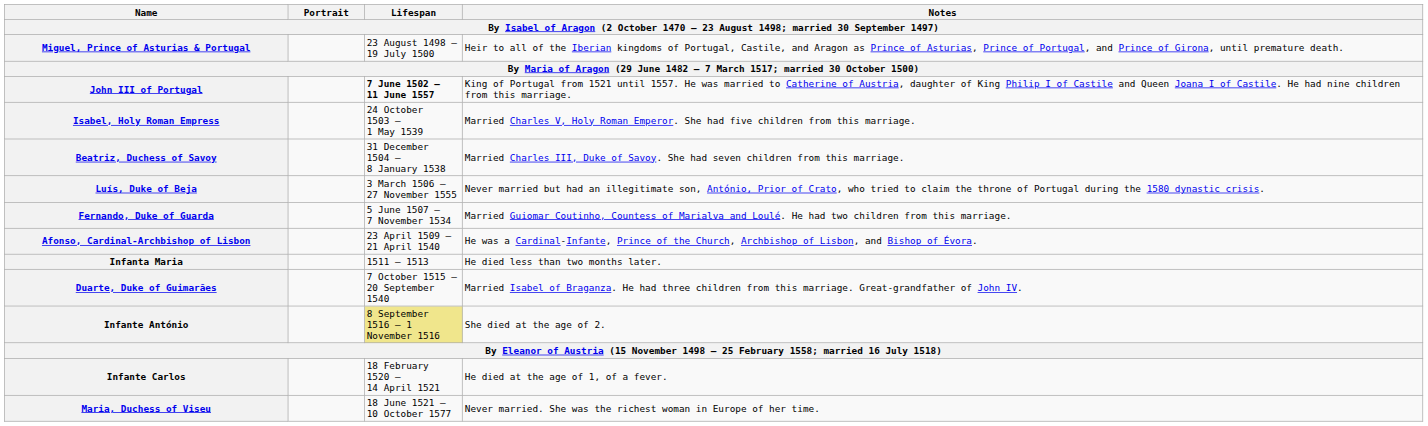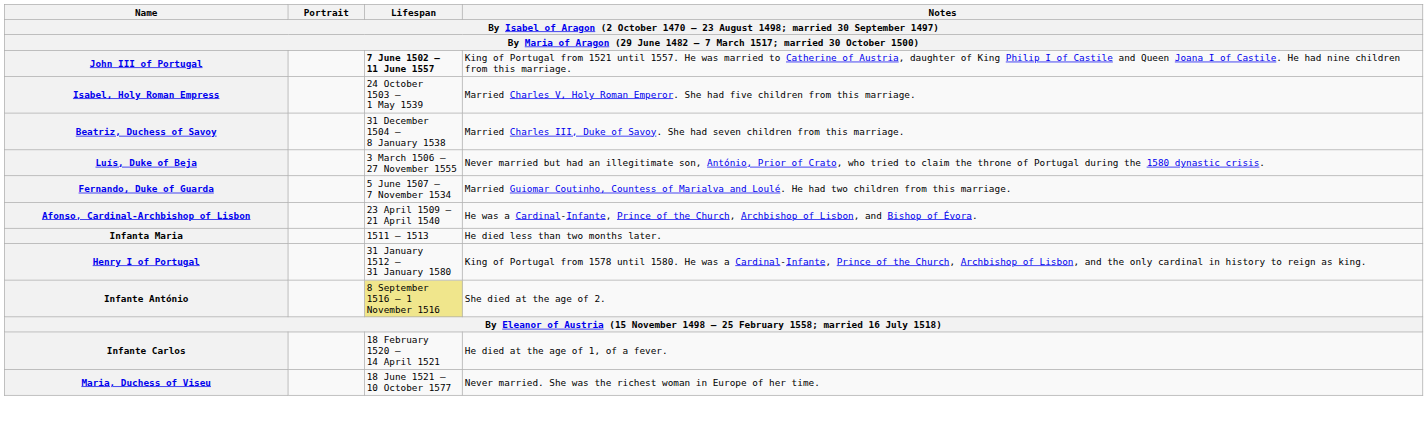- row: Miguel, Prince of Asturias & Portugal | 23 August 1498 – 19 July 1500 | Heir to all of the Iberian kingdoms of Portugal, Castile, and Aragon as Prince of Asturias, Prince of Portugal, and Prince of Girona, until premature death.
+ row: Henry I of Portugal | 31 January 1512 – 31 January 1580 | King of Portugal from 1578 until 1580. He was a Cardinal-Infante, Prince of the Church, Archbishop of Lisbon, and the only cardinal in history to reign as king.
- row: Duarte, Duke of Guimarães | 7 October 1515 – 20 September 1540 | Married Isabel of Braganza. He had three children from this marriage. Great-grandfather of John IV.
